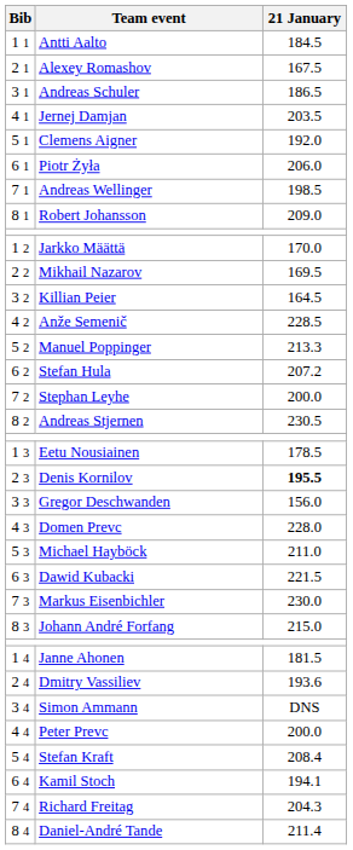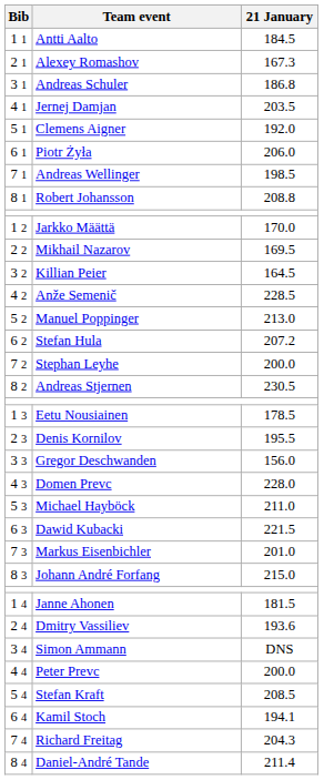Alexey Romashov | 21 January: 167.5 -> 167.3
Andreas Schuler | 21 January: 186.5 -> 186.8
Robert Johansson | 21 January: 209.0 -> 208.8
Manuel Poppinger | 21 January: 213.3 -> 213.0
Denis Kornilov | 21 January: bold -> normal
Markus Eisenbichler | 21 January: 230.0 -> 201.0
Stefan Kraft | 21 January: 208.4 -> 208.5
